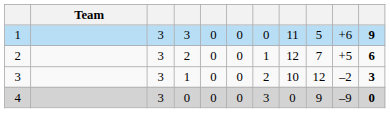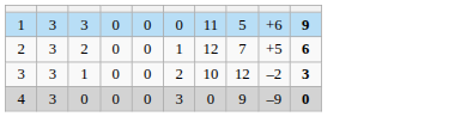- column: Team
